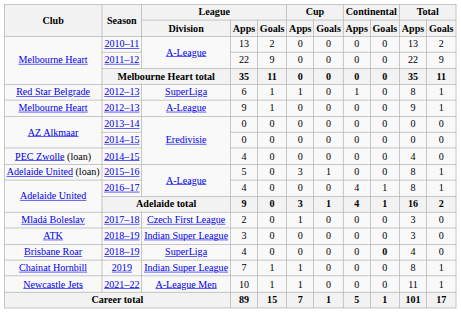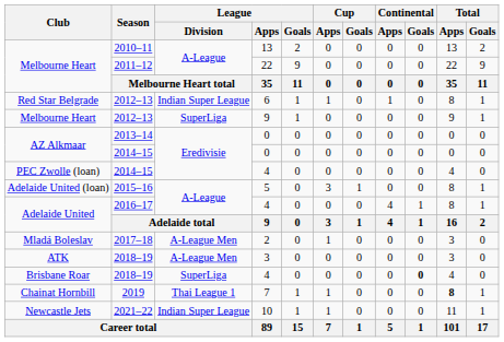Red Star Belgrade | League / Division: SuperLiga -> Indian Super League
Melbourne Heart / 2012–13 | League / Division: A-League -> SuperLiga
Mladá Boleslav | League / Division: Czech First League -> A-League Men
ATK | League / Division: Indian Super League -> A-League Men
Chainat Hornbill | League / Division: Indian Super League -> Thai League 1
Chainat Hornbill | Total / Apps: normal -> bold
Newcastle Jets | League / Division: A-League Men -> Indian Super League
